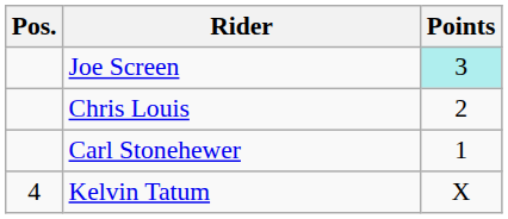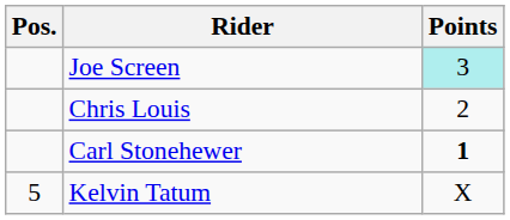Carl Stonehewer | Points: normal -> bold
Kelvin Tatum | Pos.: 4 -> 5
